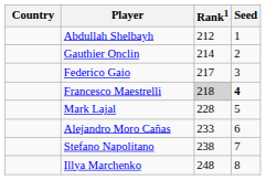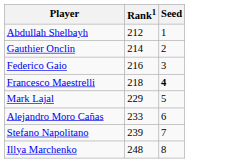- column: Country
Federico Gaio | Rank1: 217 -> 216
Francesco Maestrelli | Rank1: lightgrey background -> no background
Mark Lajal | Rank1: 228 -> 229
Stefano Napolitano | Rank1: 238 -> 239
